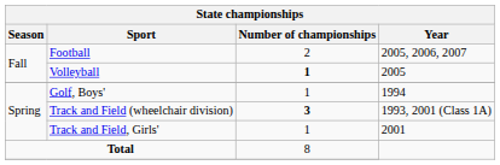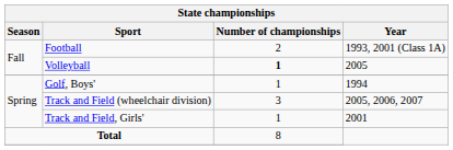Football | Year: 2005, 2006, 2007 -> 1993, 2001 (Class 1A)
Track and Field (wheelchair division) | Number of championships: bold -> normal
Track and Field (wheelchair division) | Year: 1993, 2001 (Class 1A) -> 2005, 2006, 2007
